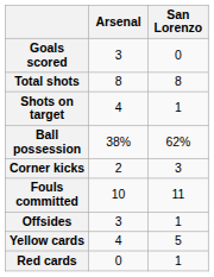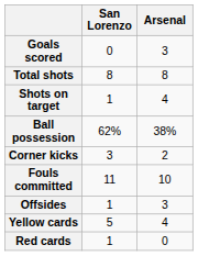columns swapped: San Lorenzo <-> Arsenal
